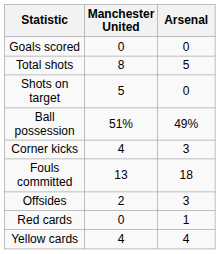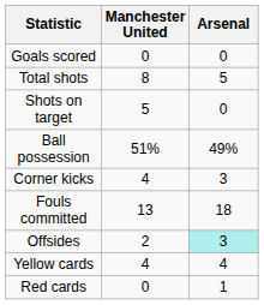Offsides | Arsenal: no background -> paleturquoise background
rows swapped: Yellow cards <-> Red cards
